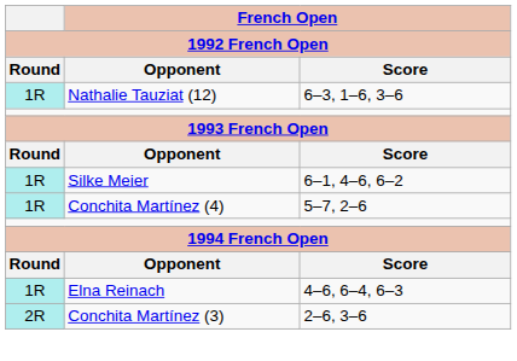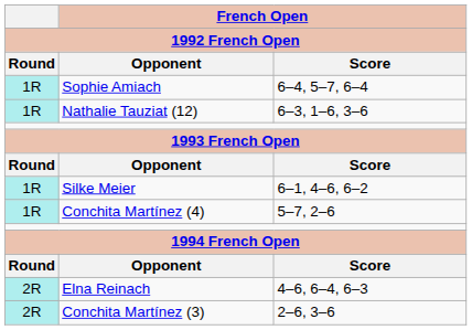+ row: 1R | Sophie Amiach | 6–4, 5–7, 6–4
Elna Reinach | Round: 1R -> 2R
